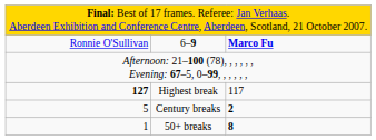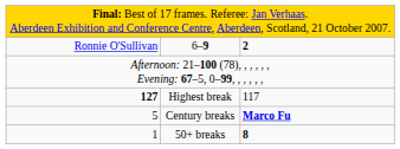6–9 | column 3: Marco Fu -> 2
Century breaks | column 3: 2 -> Marco Fu
